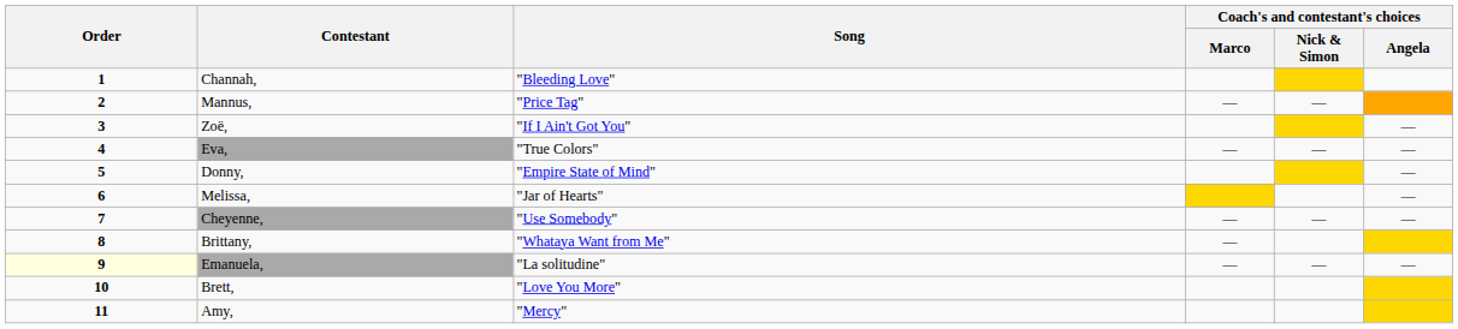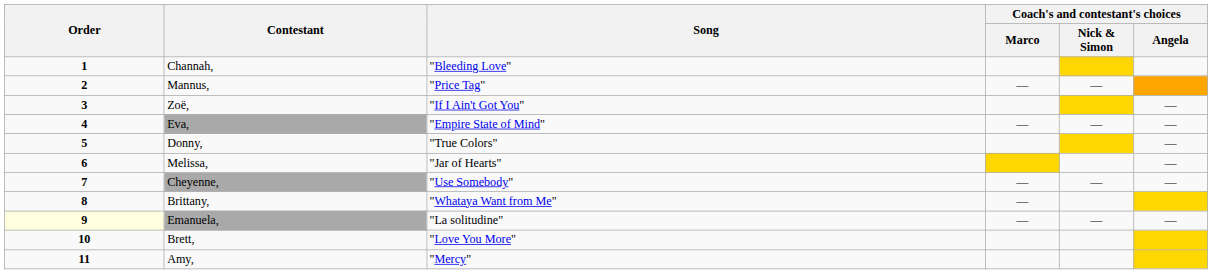Eva, | Song: "True Colors" -> "Empire State of Mind"
Donny, | Song: "Empire State of Mind" -> "True Colors"
